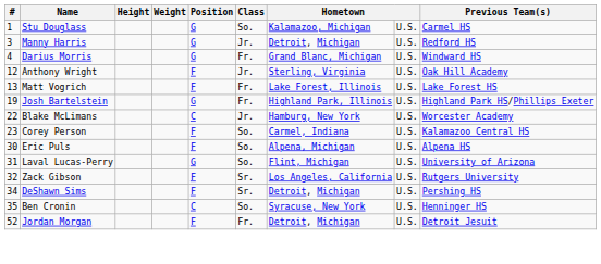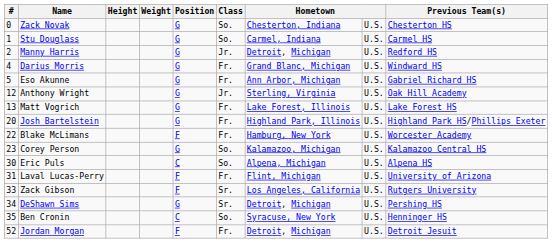+ row: 0 | Zack Novak | G | So. | Chesterton, Indiana | U.S. | Chesterton HS
Stu Douglass | column 7: Kalamazoo, Michigan -> Carmel, Indiana
Manny Harris | #: 3 -> 2
+ row: 5 | Eso Akunne | G | Fr. | Ann Arbor, Michigan | U.S. | Gabriel Richard HS
Anthony Wright | Position: F -> G
Matt Vogrich | Position: F -> G
Josh Bartelstein | #: 19 -> 20
Blake McLimans | Position: C -> F
Blake McLimans | Class: Jr. -> Fr.
Corey Person | Position: F -> G
Corey Person | column 7: Carmel, Indiana -> Kalamazoo, Michigan
Eric Puls | Position: F -> C
Laval Lucas-Perry | Position: G -> F
Laval Lucas-Perry | Class: So. -> Fr.
Zack Gibson | #: 32 -> 33
DeShawn Sims | Position: F -> G
